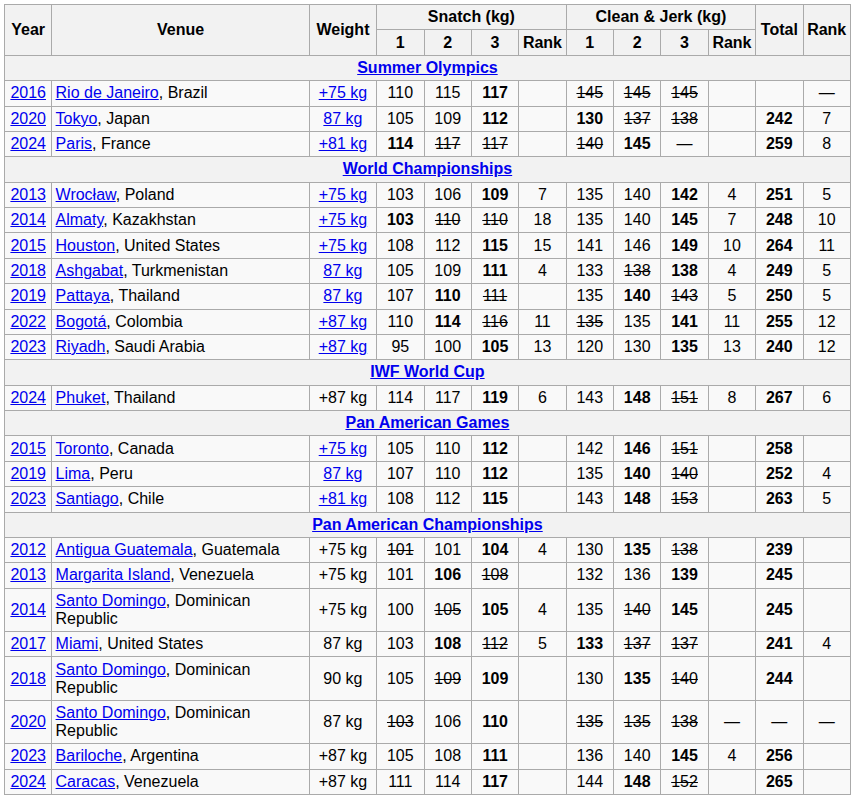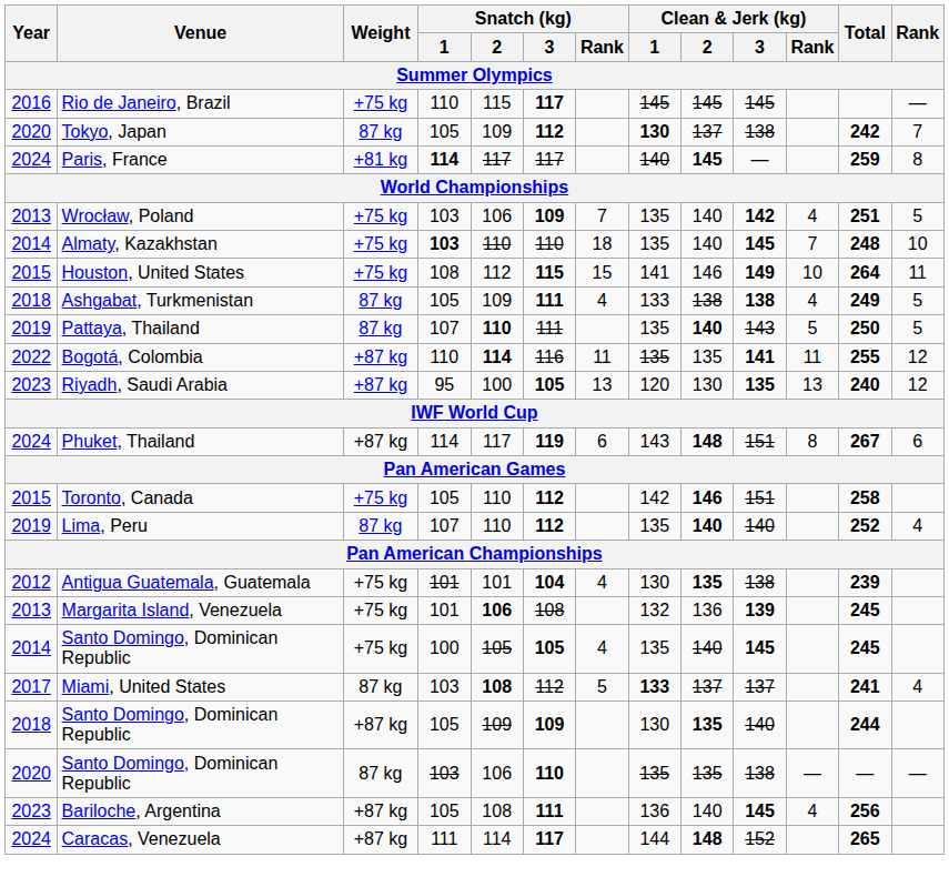- row: 2023 | Santiago, Chile | +81 kg | 108 | 112 | 115 | 143 | 148 | 153 | 263 | 5
2018 / Santo Domingo, Dominican Republic | Weight: 90 kg -> +87 kg
